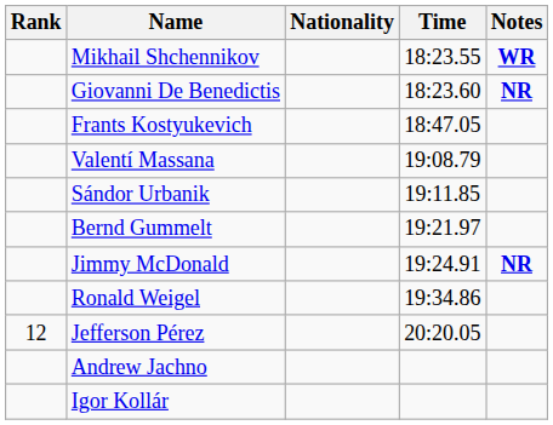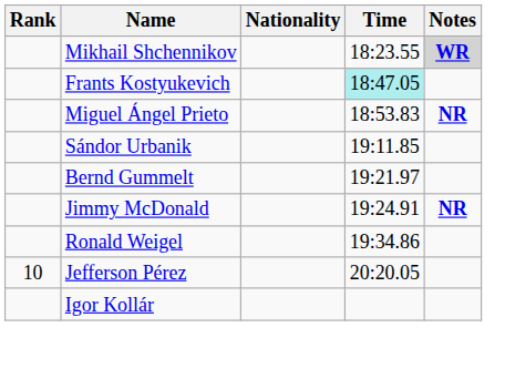Mikhail Shchennikov | Notes: no background -> lightgrey background
- row: Giovanni De Benedictis | 18:23.60 | NR
Frants Kostyukevich | Time: no background -> paleturquoise background
+ row: Miguel Ángel Prieto | 18:53.83 | NR
- row: Valentí Massana | 19:08.79
Jefferson Pérez | Rank: 12 -> 10
- row: Andrew Jachno
